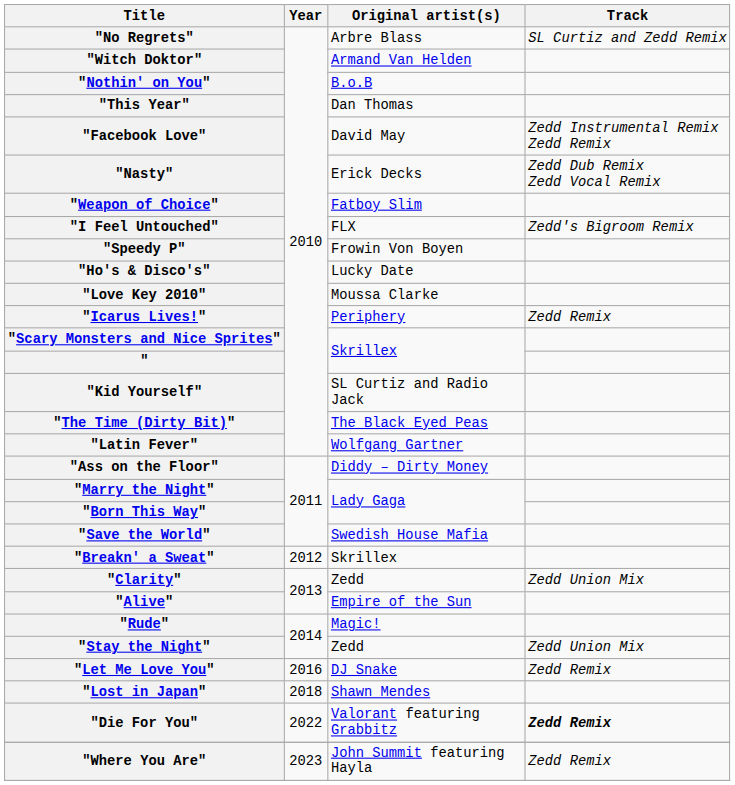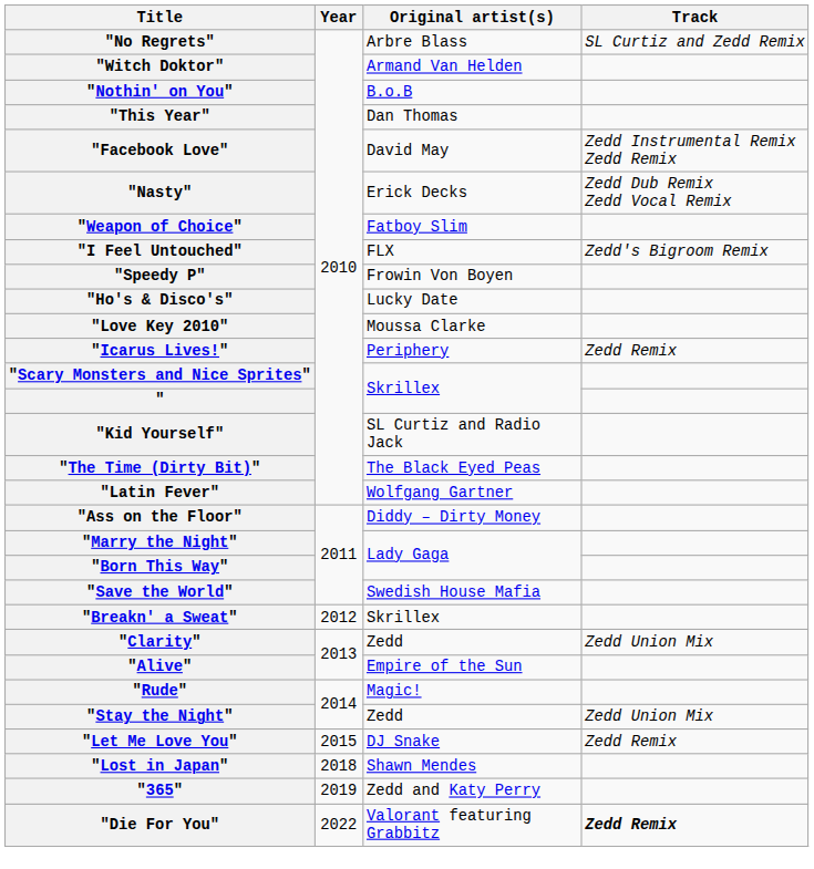"Let Me Love You" | Year: 2016 -> 2015
+ row: "365" | 2019 | Zedd and Katy Perry
- row: "Where You Are" | 2023 | John Summit featuring Hayla | Zedd Remix
